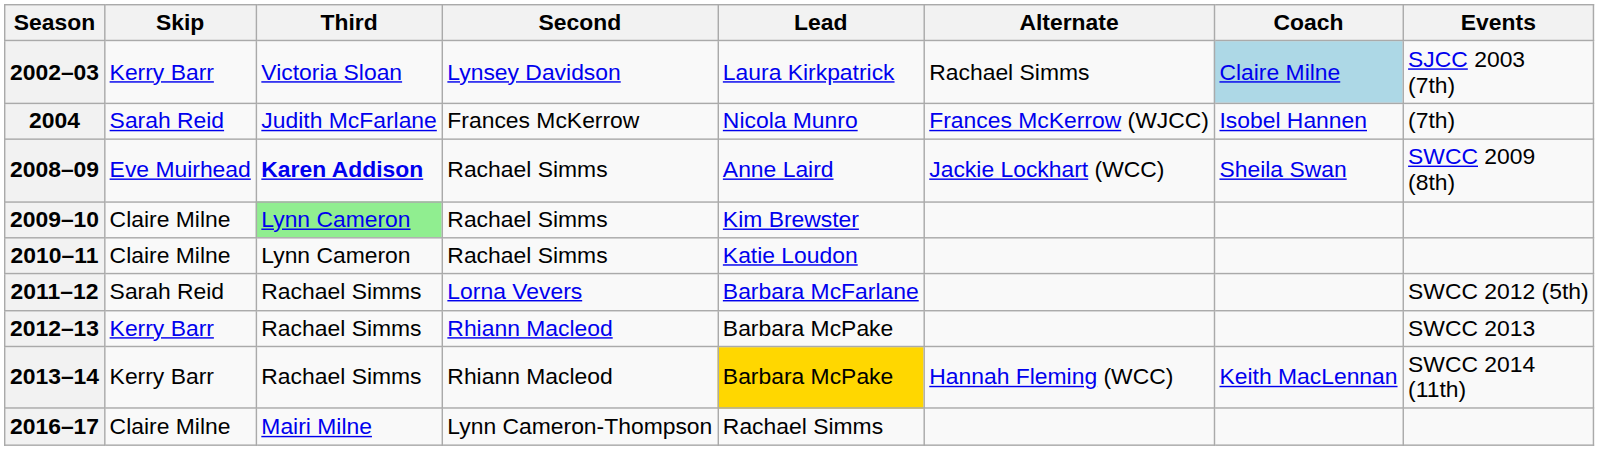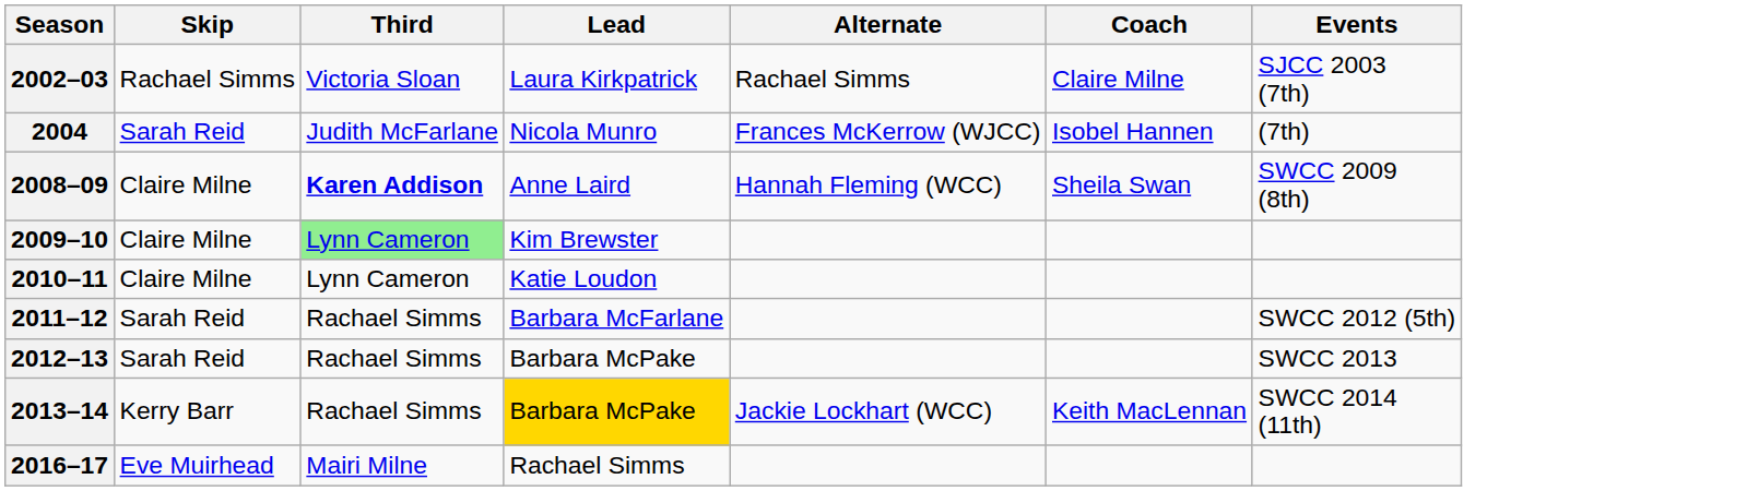- column: Second | Lynsey Davidson | Frances McKerrow | Rachael Simms | Rachael Simms | Rachael Simms | Lorna Vevers | Rhiann Macleod | Rhiann Macleod | Lynn Cameron-Thompson
2002–03 | Skip: Kerry Barr -> Rachael Simms
2002–03 | Coach: lightblue background -> no background
2008–09 | Skip: Eve Muirhead -> Claire Milne
2008–09 | Alternate: Jackie Lockhart (WCC) -> Hannah Fleming (WCC)
2012–13 | Skip: Kerry Barr -> Sarah Reid
2013–14 | Alternate: Hannah Fleming (WCC) -> Jackie Lockhart (WCC)
2016–17 | Skip: Claire Milne -> Eve Muirhead
